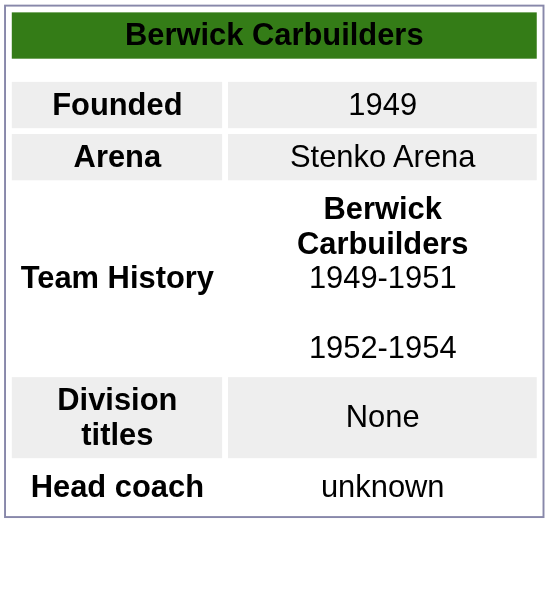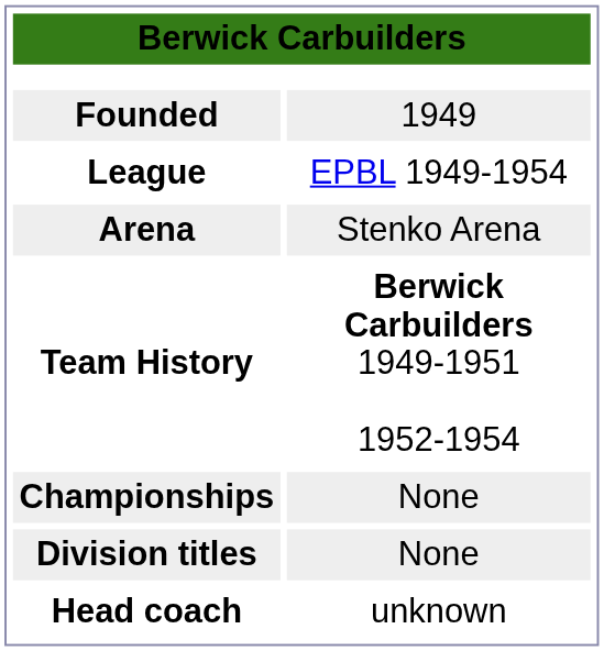+ row: League | EPBL 1949-1954
+ row: Championships | None
